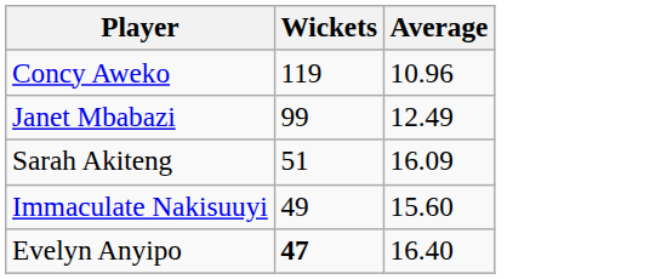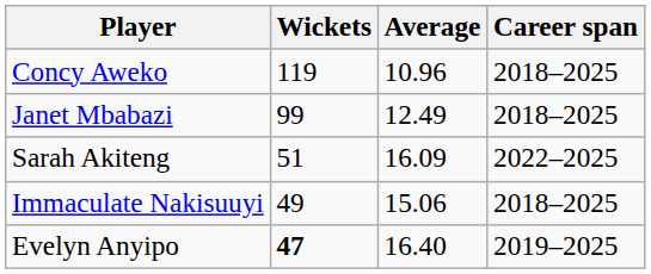+ column: Career span | 2018–2025 | 2018–2025 | 2022–2025 | 2018–2025 | 2019–2025
Immaculate Nakisuuyi | Average: 15.60 -> 15.06
